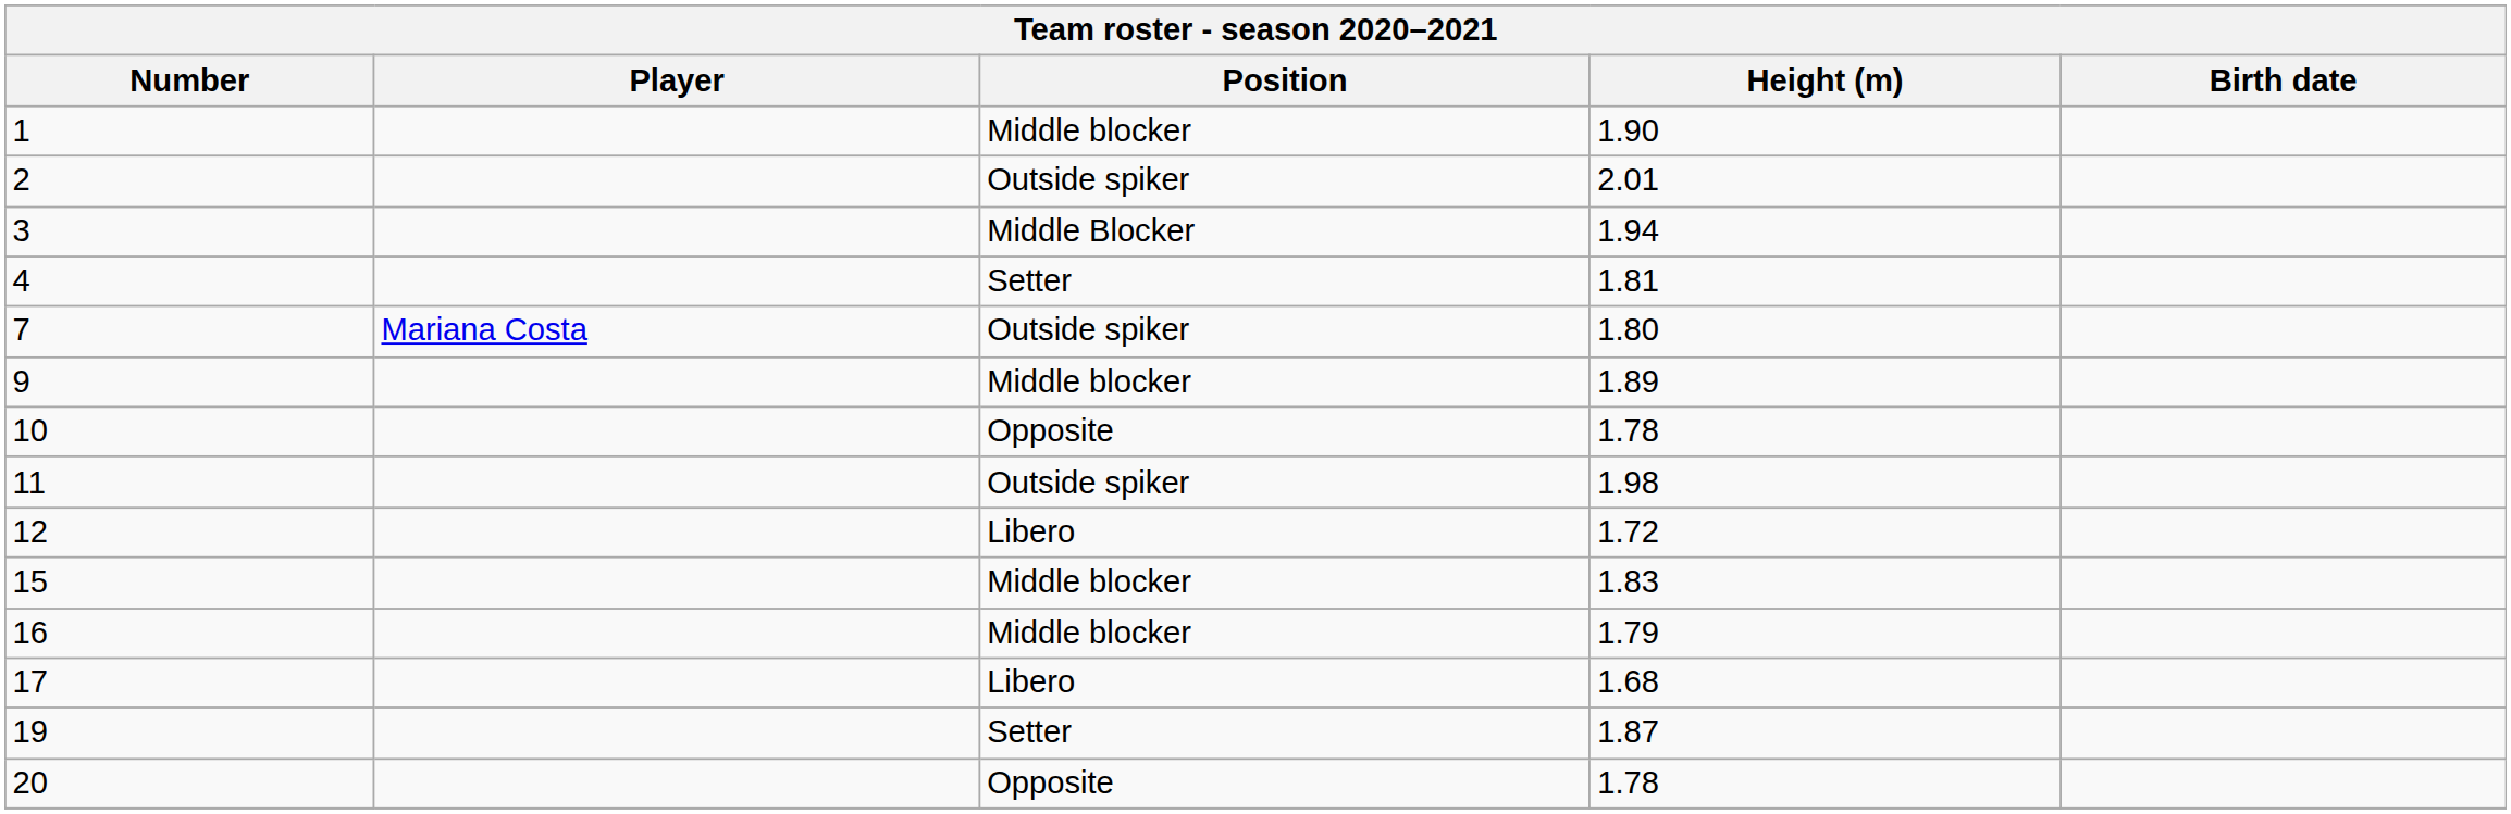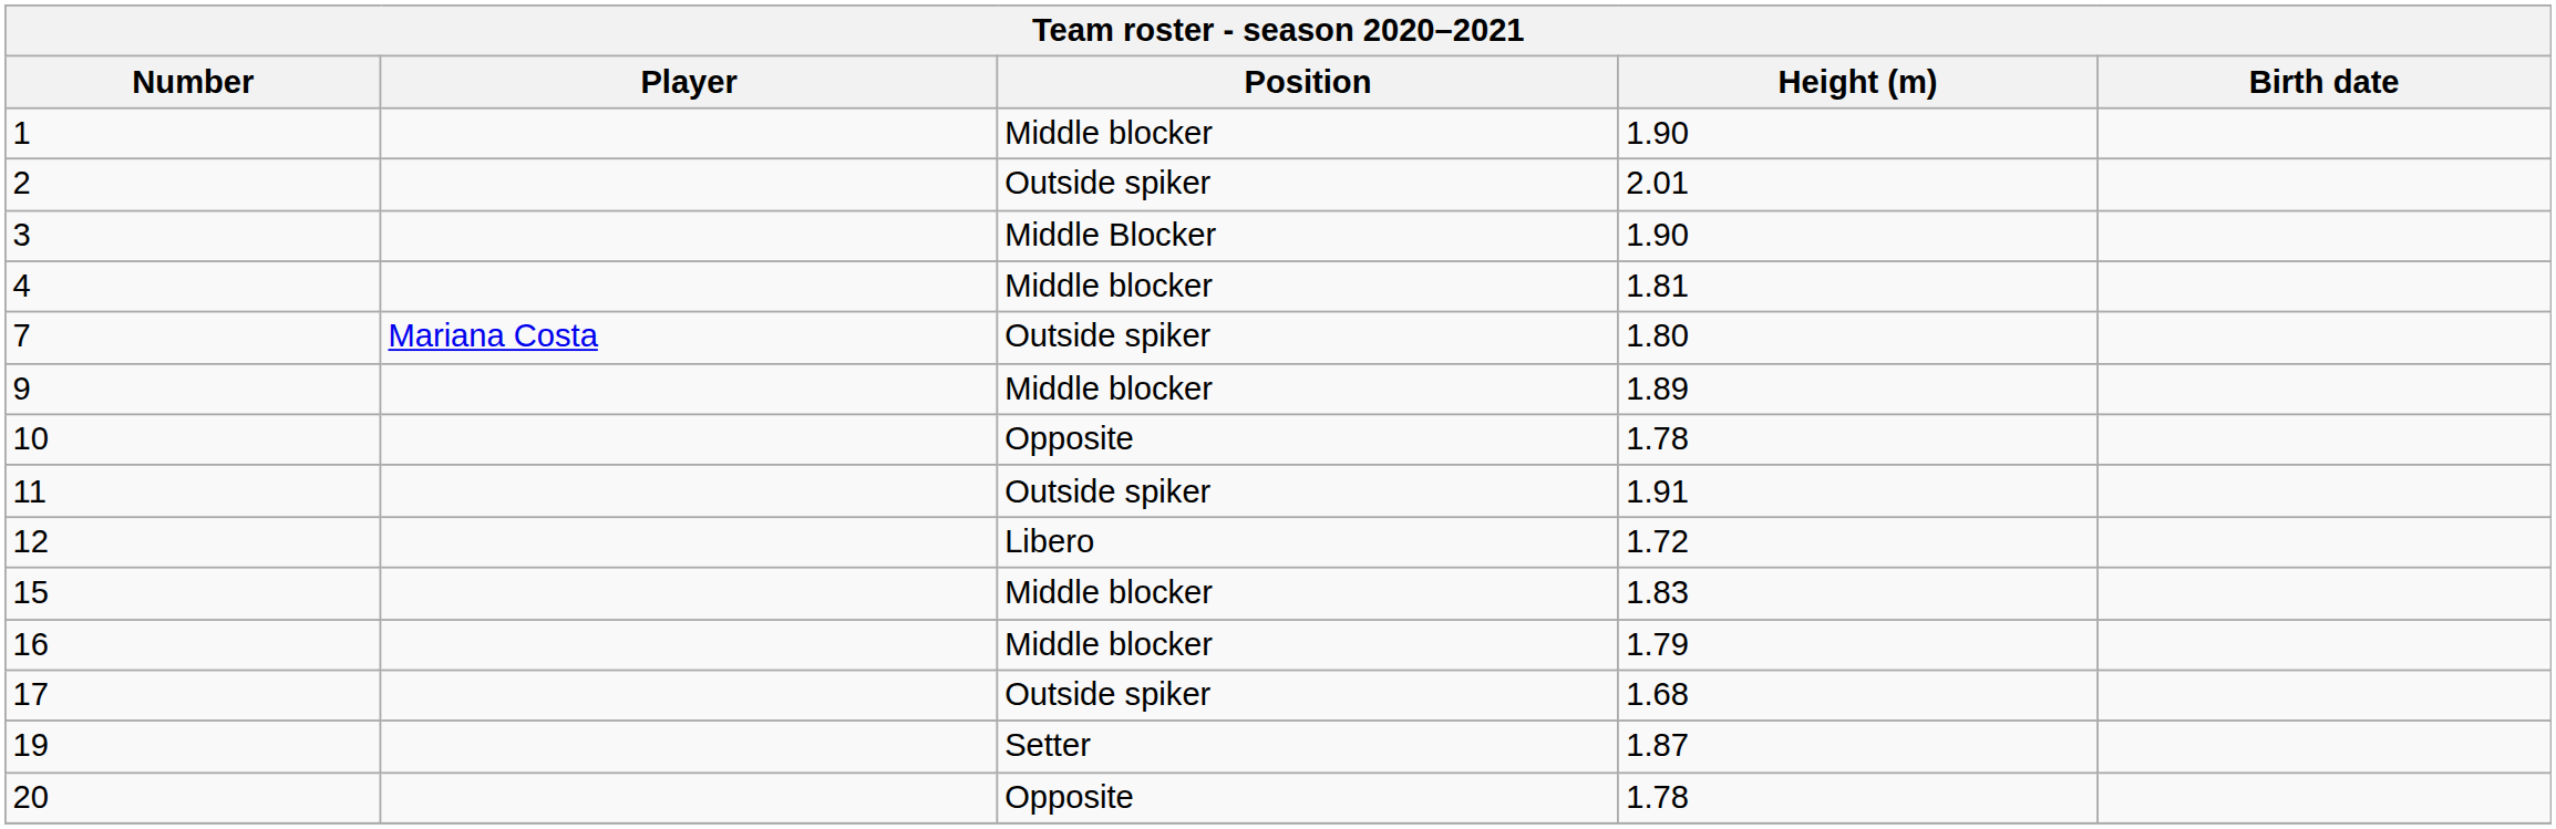3 | Height (m): 1.94 -> 1.90
4 | Position: Setter -> Middle blocker
11 | Height (m): 1.98 -> 1.91
17 | Position: Libero -> Outside spiker
